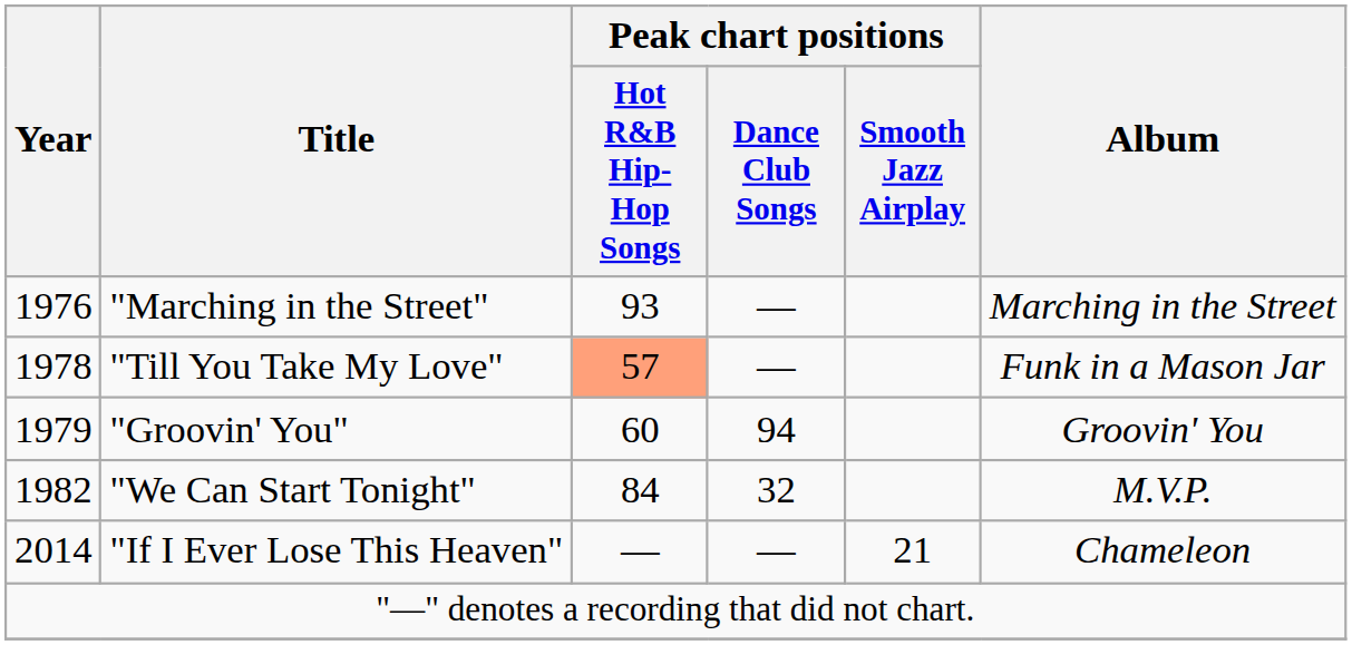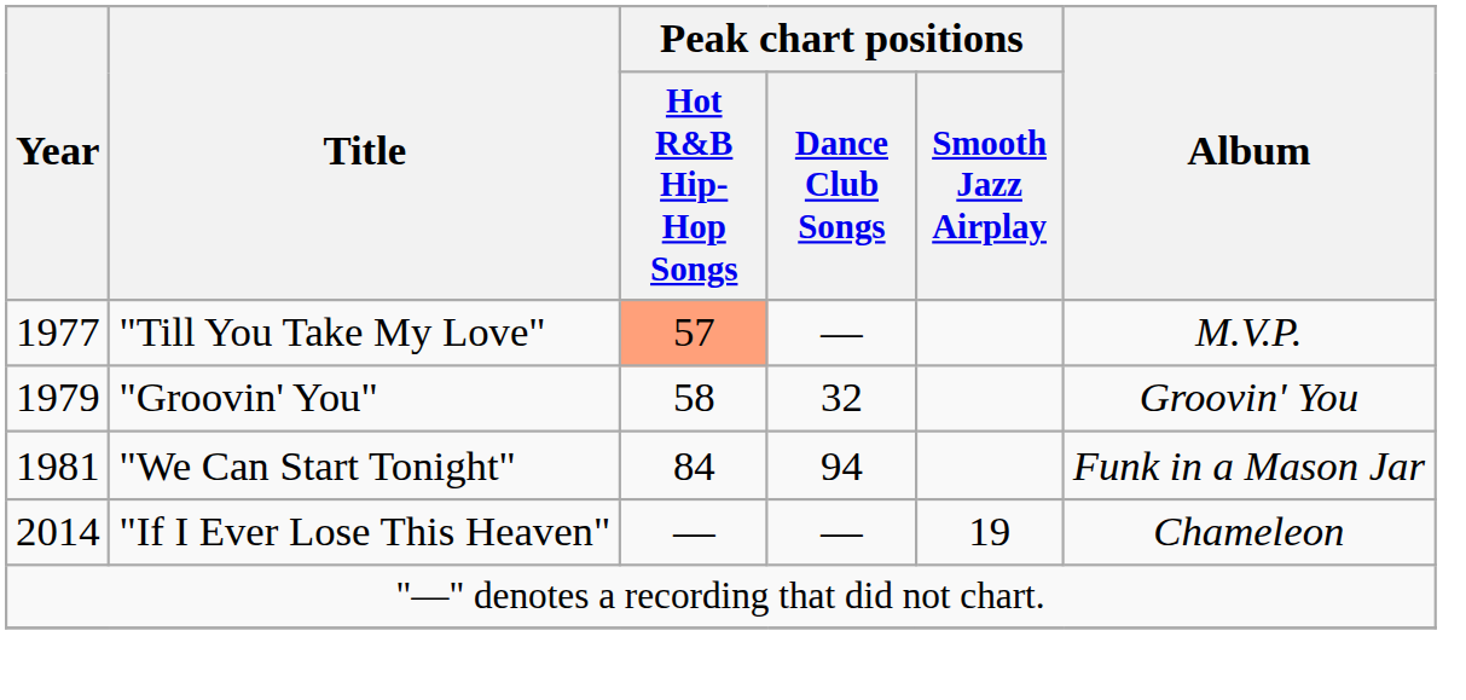- row: 1976 | "Marching in the Street" | 93 | — | Marching in the Street
"Till You Take My Love" | Year: 1978 -> 1977
"Till You Take My Love" | Album: Funk in a Mason Jar -> M.V.P.
"Groovin' You" | Peak chart positions / Hot R&B Hip-Hop Songs: 60 -> 58
"Groovin' You" | Peak chart positions / Dance Club Songs: 94 -> 32
"We Can Start Tonight" | Year: 1982 -> 1981
"We Can Start Tonight" | Peak chart positions / Dance Club Songs: 32 -> 94
"We Can Start Tonight" | Album: M.V.P. -> Funk in a Mason Jar
"If I Ever Lose This Heaven" | Peak chart positions / Smooth Jazz Airplay: 21 -> 19
